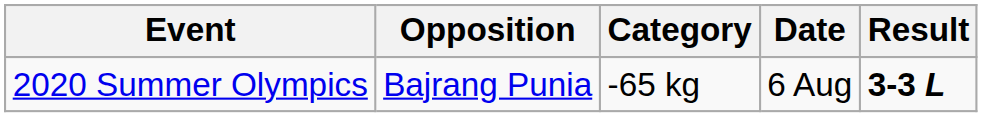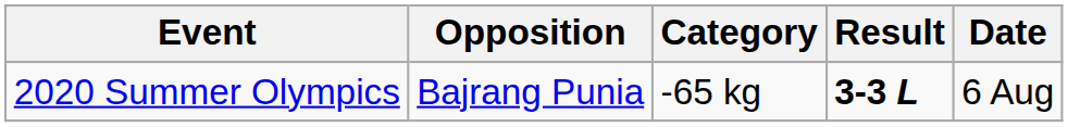columns swapped: Date <-> Result
